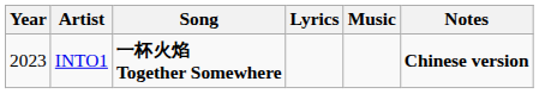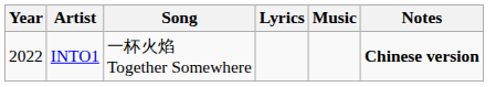INTO1 | Year: 2023 -> 2022
INTO1 | Song: bold -> normal
